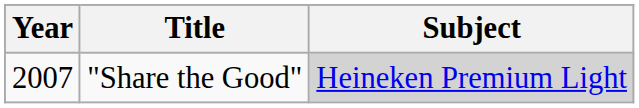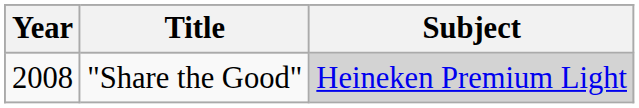"Share the Good" | Year: 2007 -> 2008
